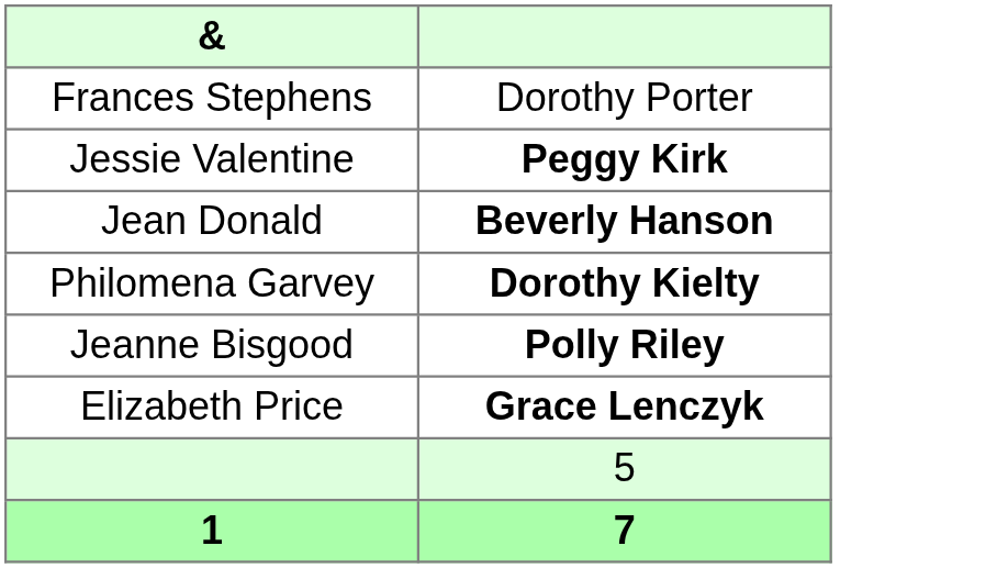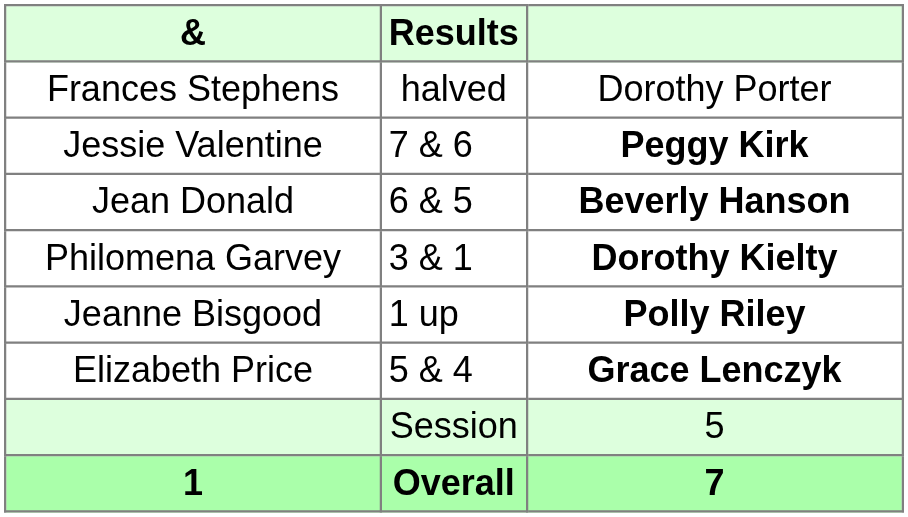+ column: Results | halved | 7 & 6 | 6 & 5 | 3 & 1 | 1 up | 5 & 4 | Session | Overall
